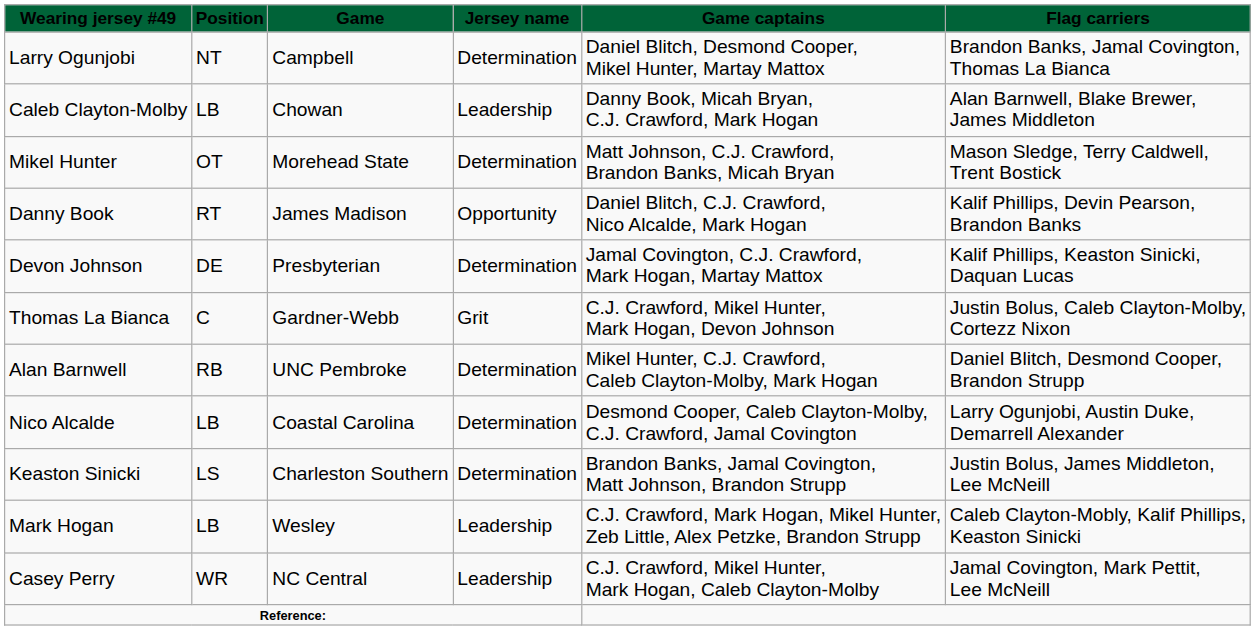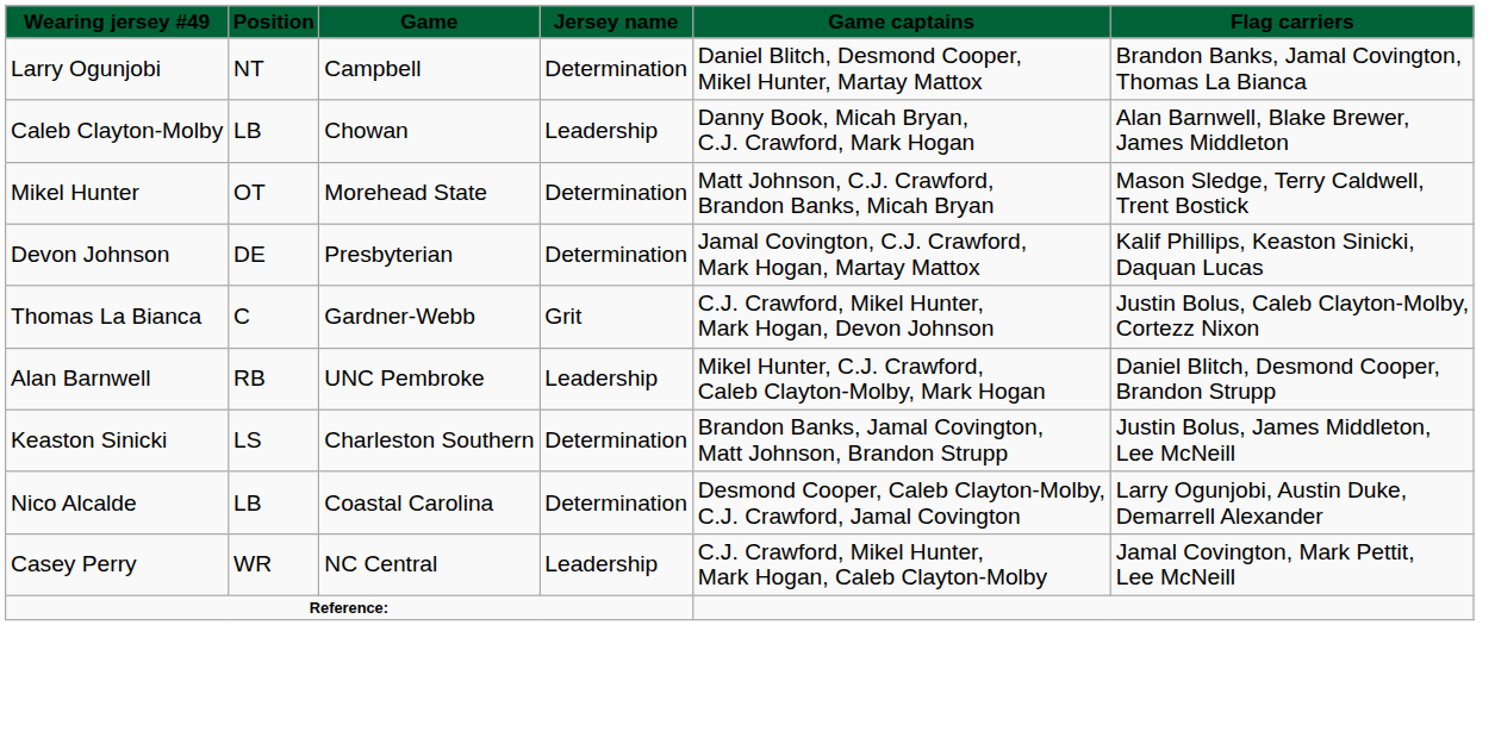- row: Danny Book | RT | James Madison | Opportunity | Daniel Blitch, C.J. Crawford, Nico Alcalde, Mark Hogan | Kalif Phillips, Devin Pearson, Brandon Banks
Alan Barnwell | column 4: Determination -> Leadership
rows swapped: Keaston Sinicki <-> Nico Alcalde
- row: Mark Hogan | LB | Wesley | Leadership | C.J. Crawford, Mark Hogan, Mikel Hunter, Zeb Little, Alex Petzke, Brandon Strupp | Caleb Clayton-Mobly, Kalif Phillips, Keaston Sinicki
